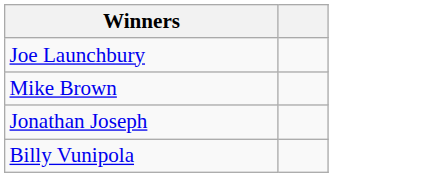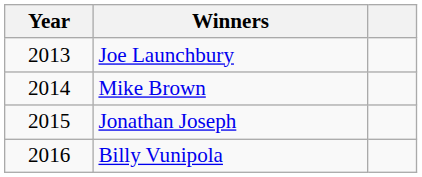+ column: Year | 2013 | 2014 | 2015 | 2016
